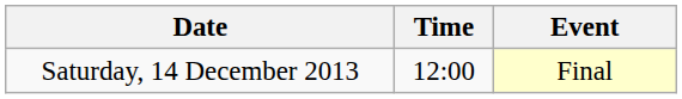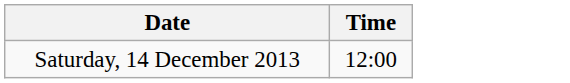- column: Event | Final
